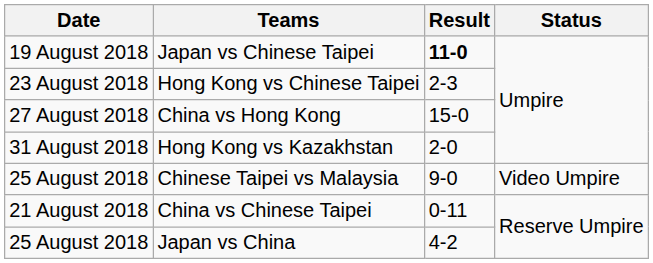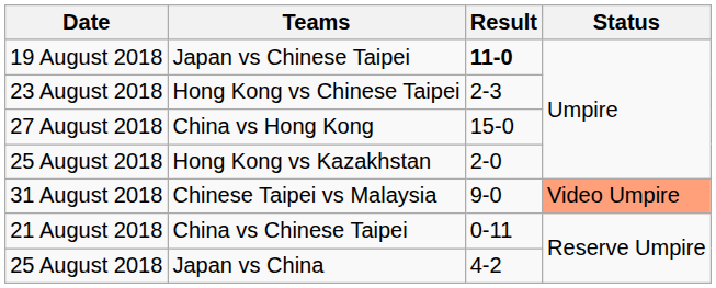Hong Kong vs Kazakhstan | Date: 31 August 2018 -> 25 August 2018
Chinese Taipei vs Malaysia | Date: 25 August 2018 -> 31 August 2018
Chinese Taipei vs Malaysia | Status: no background -> lightsalmon background
